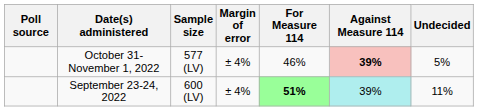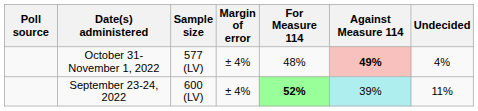October 31-November 1, 2022 | For Measure 114: 46% -> 48%
October 31-November 1, 2022 | Against Measure 114: 39% -> 49%
October 31-November 1, 2022 | Undecided: 5% -> 4%
September 23-24, 2022 | For Measure 114: 51% -> 52%
